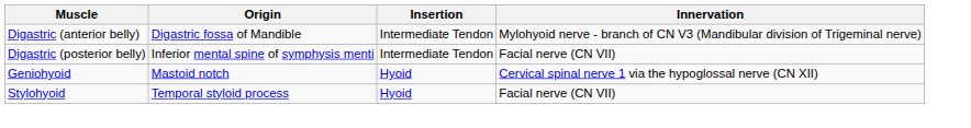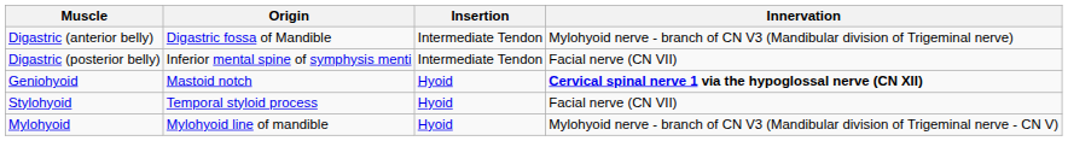Geniohyoid | Innervation: normal -> bold
+ row: Mylohyoid | Mylohyoid line of mandible | Hyoid | Mylohyoid nerve - branch of CN V3 (Mandibular division of Trigeminal nerve - CN V)
